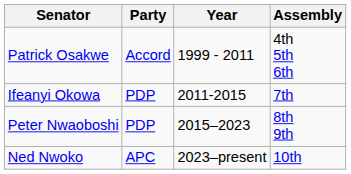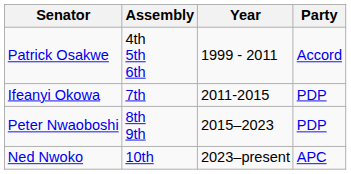columns swapped: Party <-> Assembly
